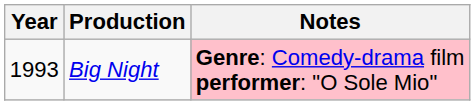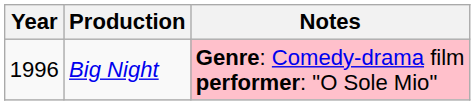Big Night | Year: 1993 -> 1996
